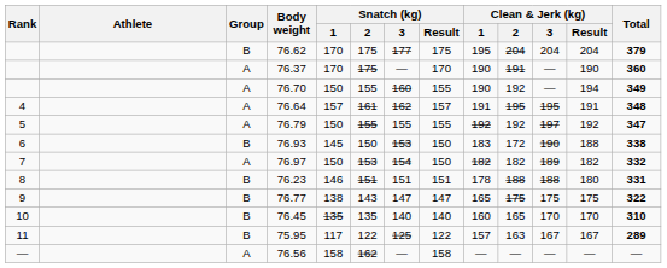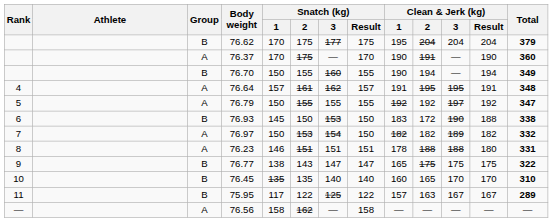76.70 | Group: A -> B
76.70 | Clean & Jerk (kg) / 2: 192 -> 194
76.23 | Group: B -> A
